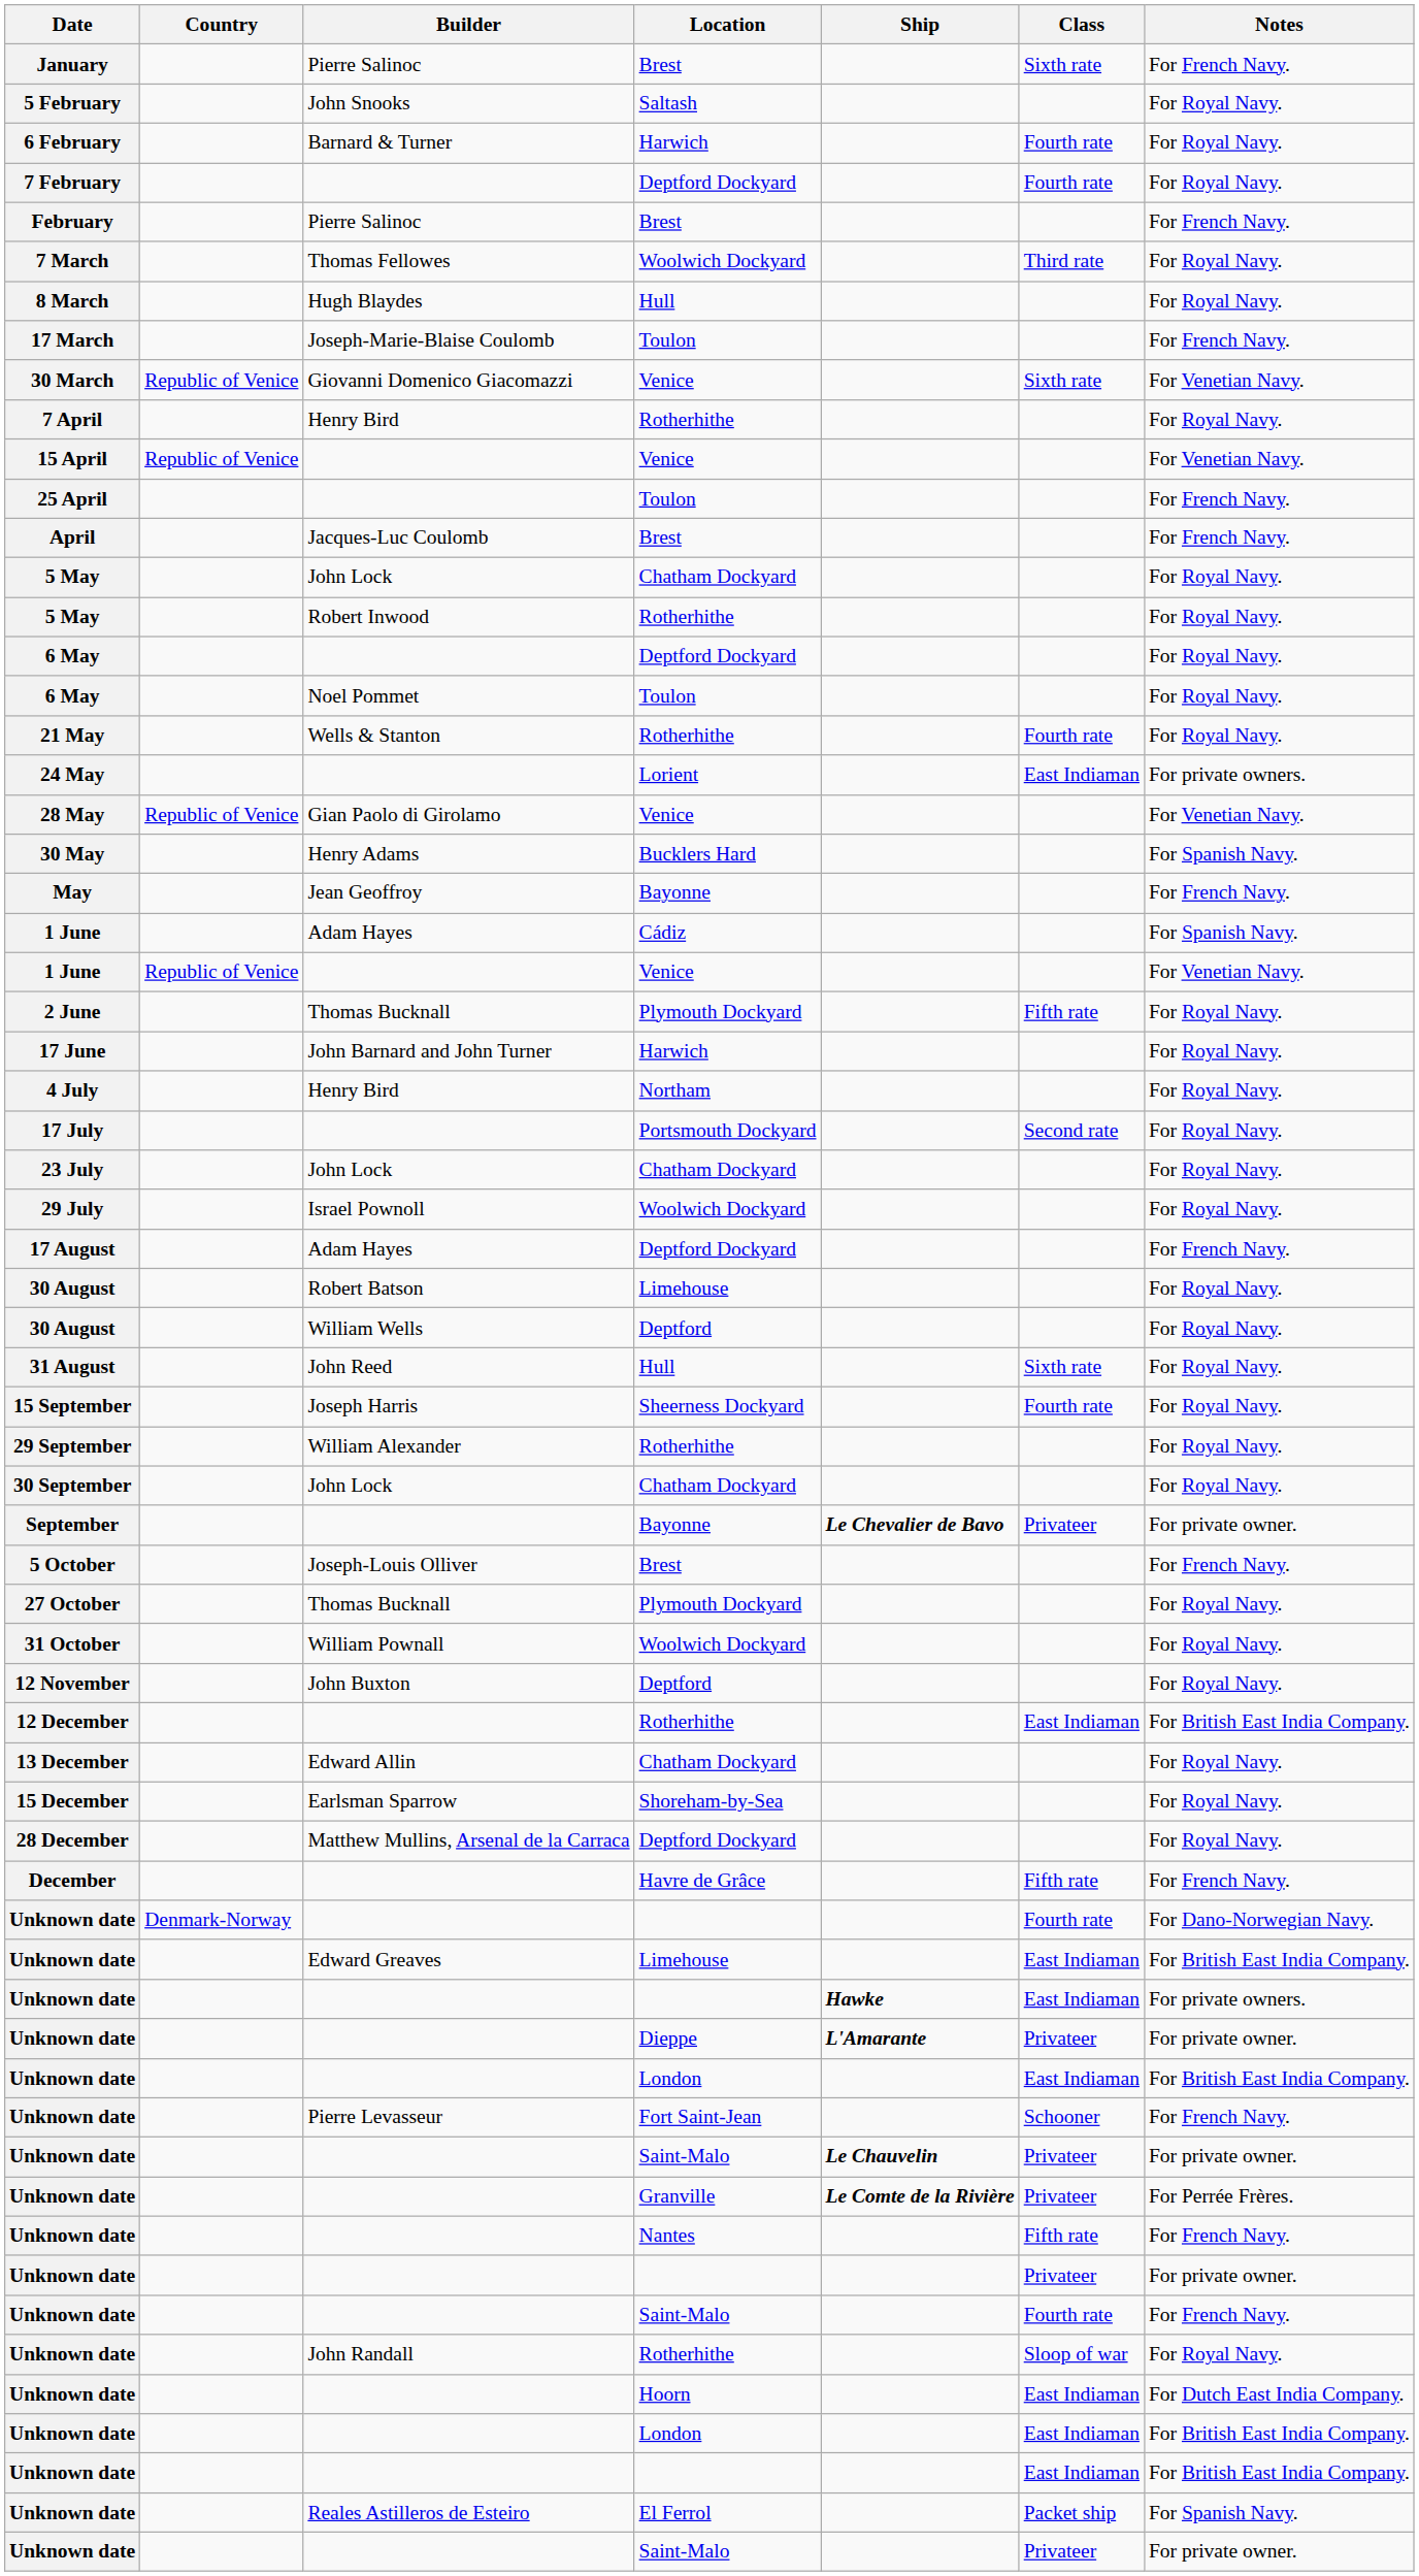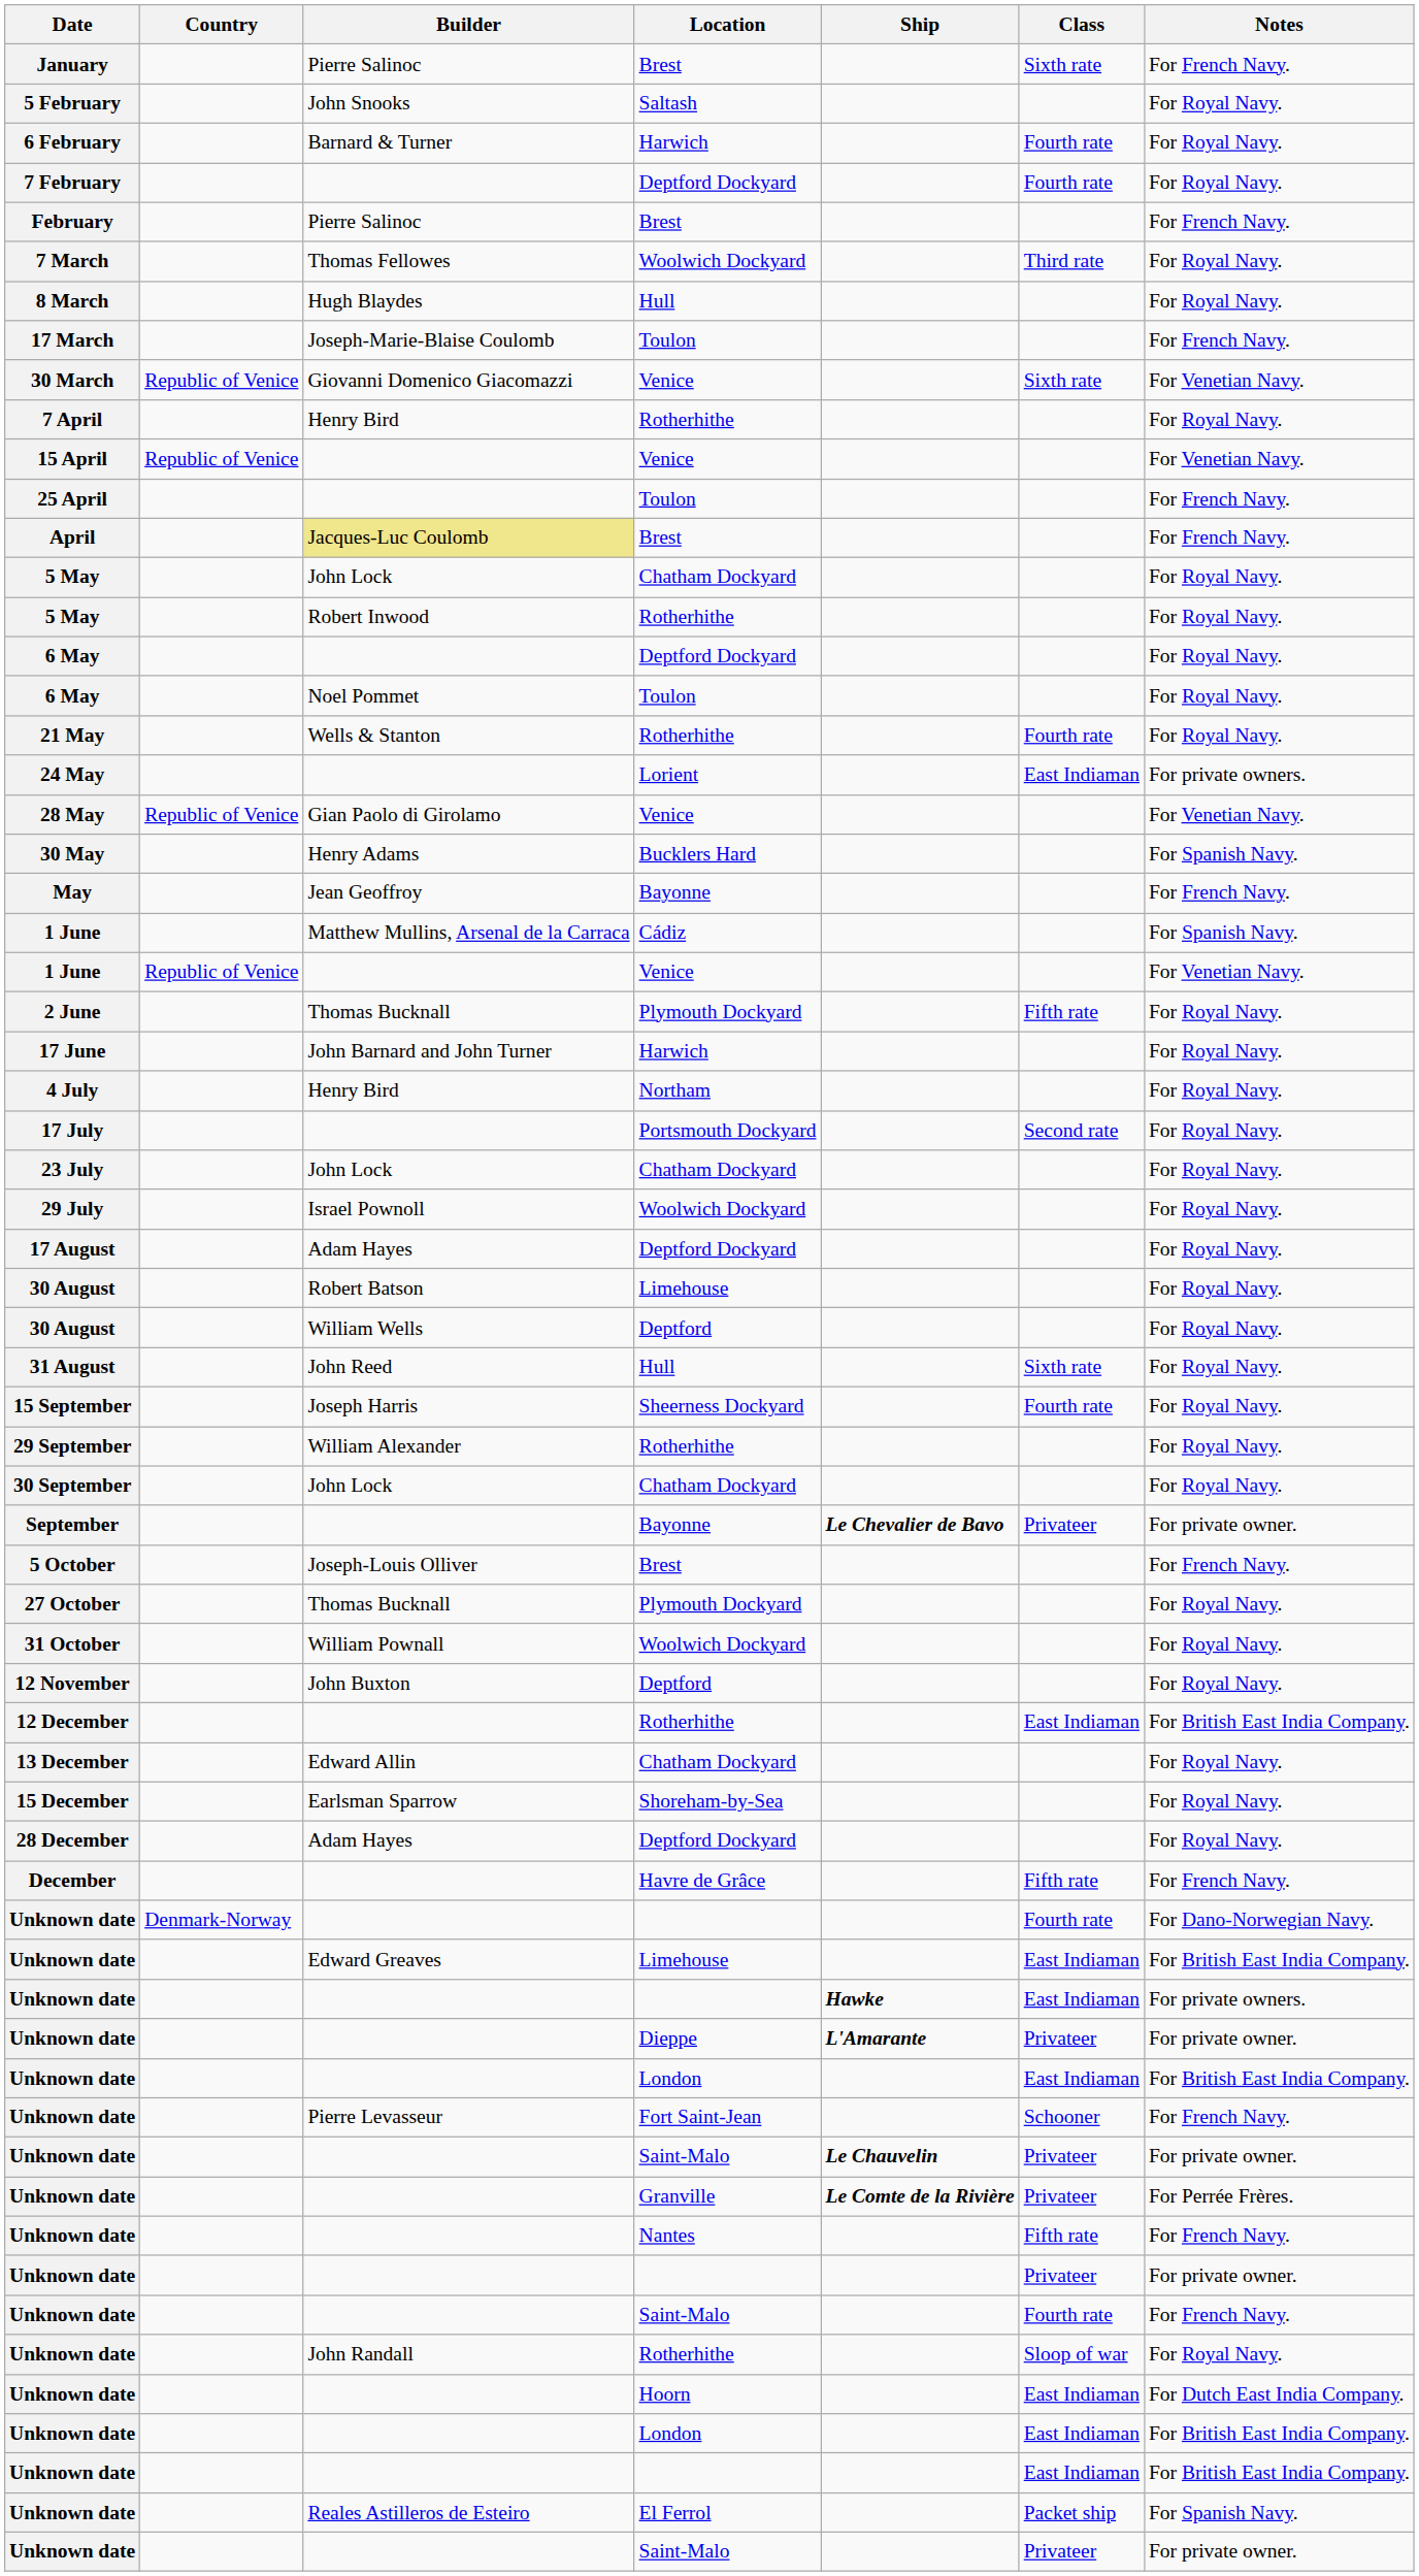April | Builder: no background -> khaki background
1 June / Cádiz | Builder: Adam Hayes -> Matthew Mullins, Arsenal de la Carraca
17 August | Notes: For French Navy. -> For Royal Navy.
28 December | Builder: Matthew Mullins, Arsenal de la Carraca -> Adam Hayes
